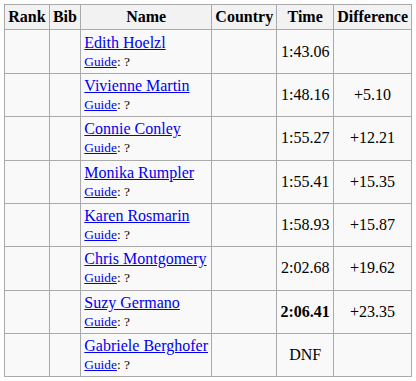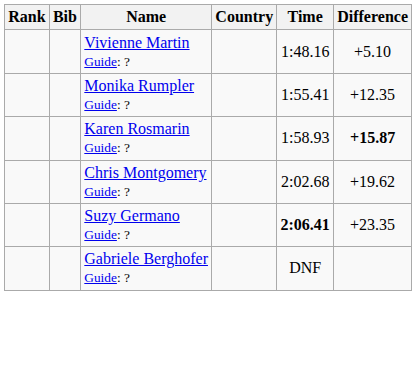- row: Edith Hoelzl Guide: ? | 1:43.06
- row: Connie Conley Guide: ? | 1:55.27 | +12.21
Monika Rumpler Guide: ? | Difference: +15.35 -> +12.35
Karen Rosmarin Guide: ? | Difference: normal -> bold
